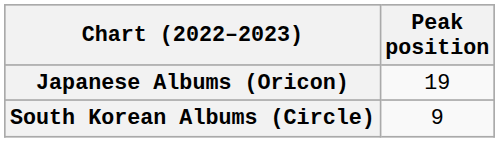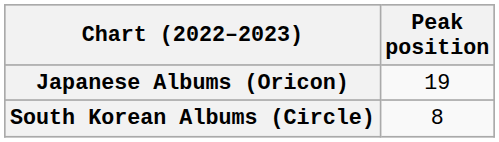South Korean Albums (Circle) | Peak position: 9 -> 8
